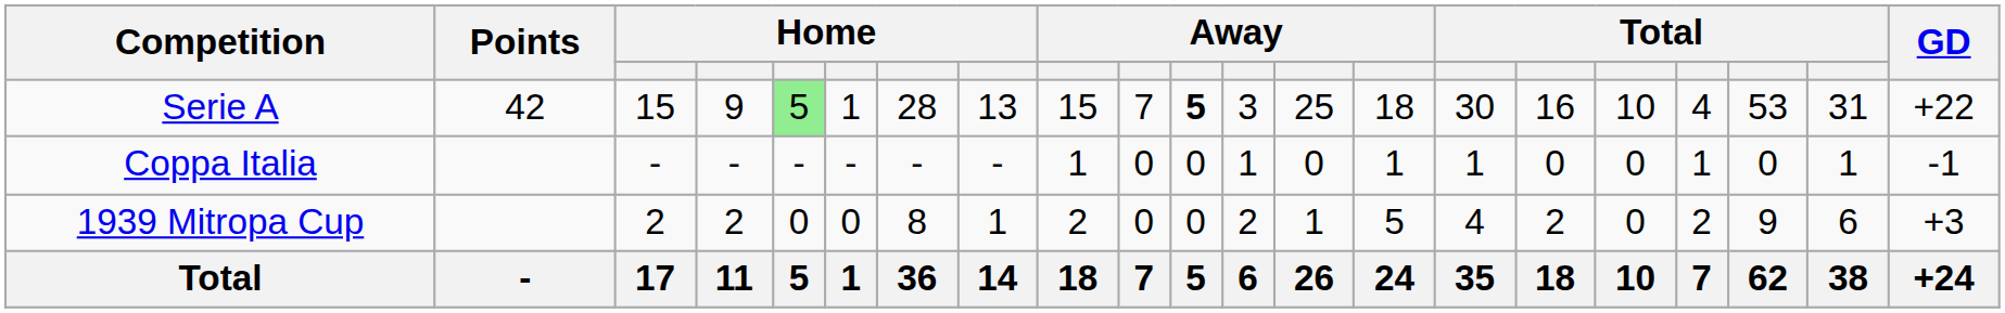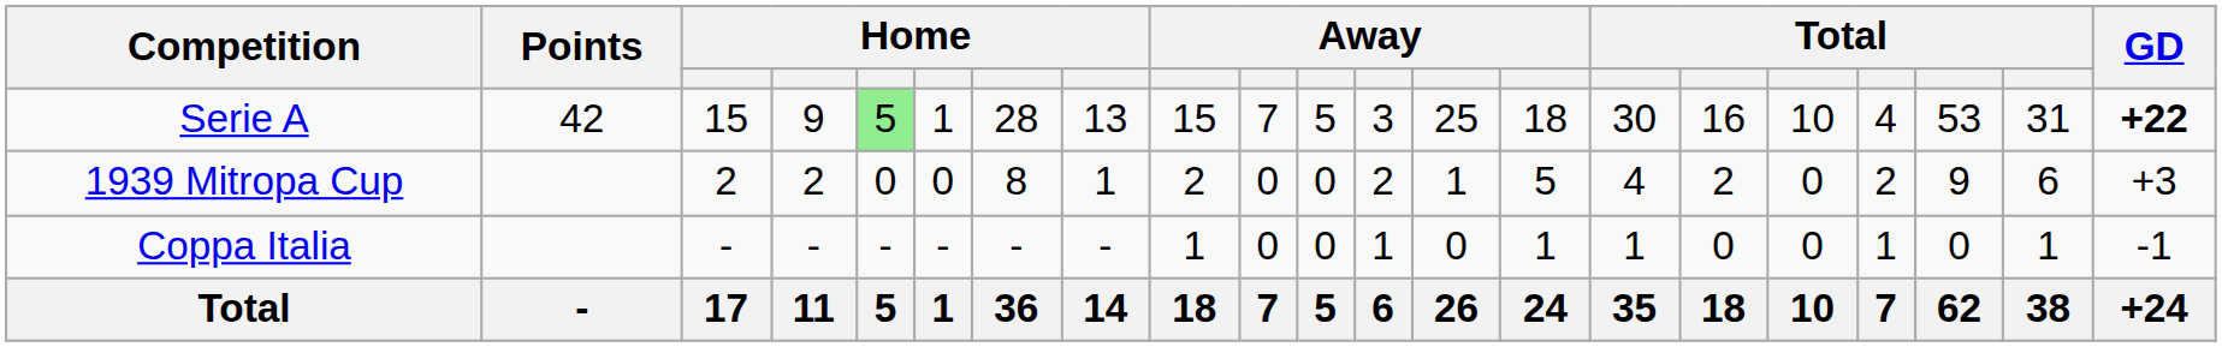Serie A | column 11: bold -> normal
Serie A | GD: normal -> bold
rows swapped: Coppa Italia <-> 1939 Mitropa Cup
